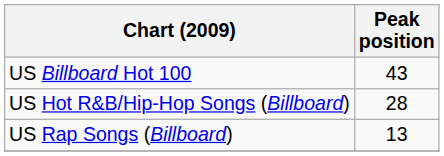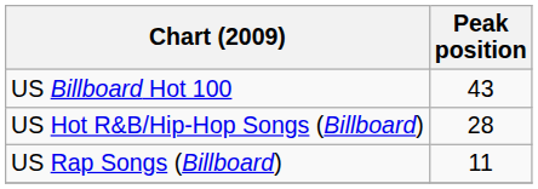US Rap Songs (Billboard) | Peak position: 13 -> 11
